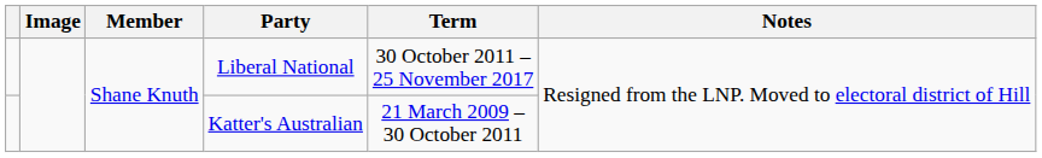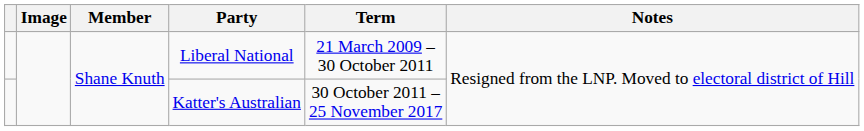Liberal National | Term: 30 October 2011 – 25 November 2017 -> 21 March 2009 – 30 October 2011
Katter's Australian | Term: 21 March 2009 – 30 October 2011 -> 30 October 2011 – 25 November 2017
